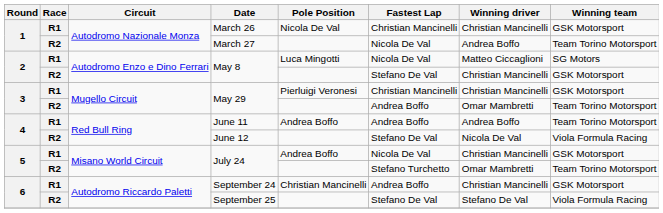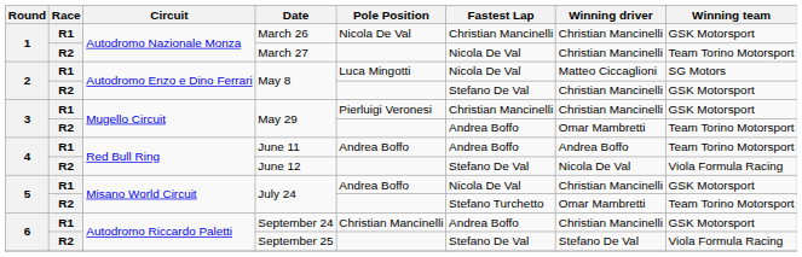March 27 | Winning driver: Andrea Boffo -> Christian Mancinelli
